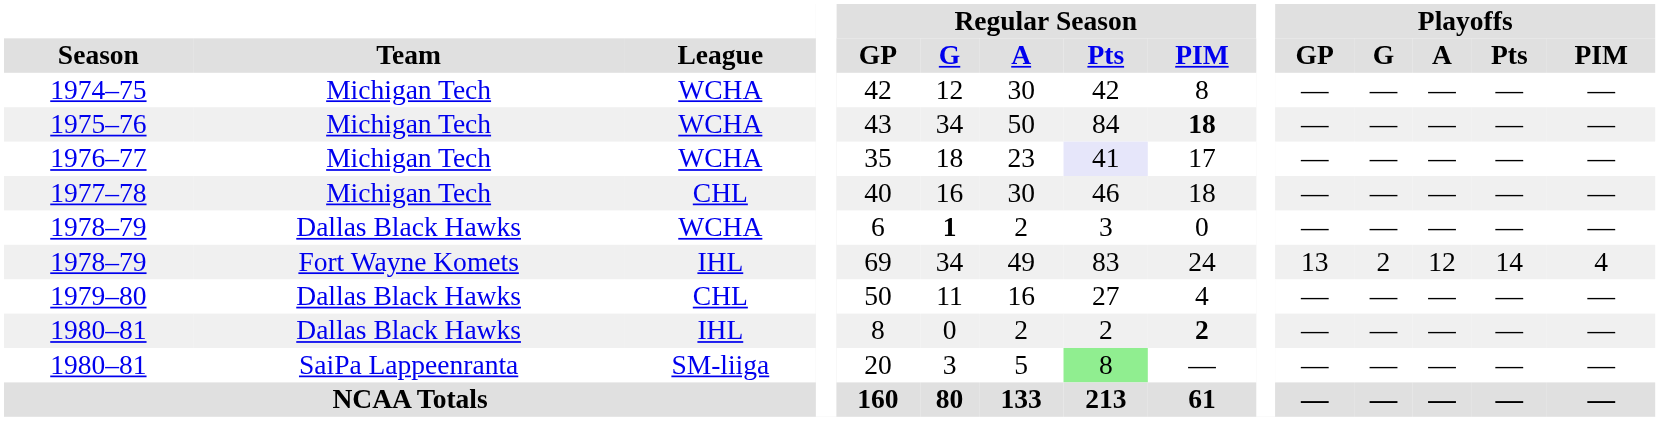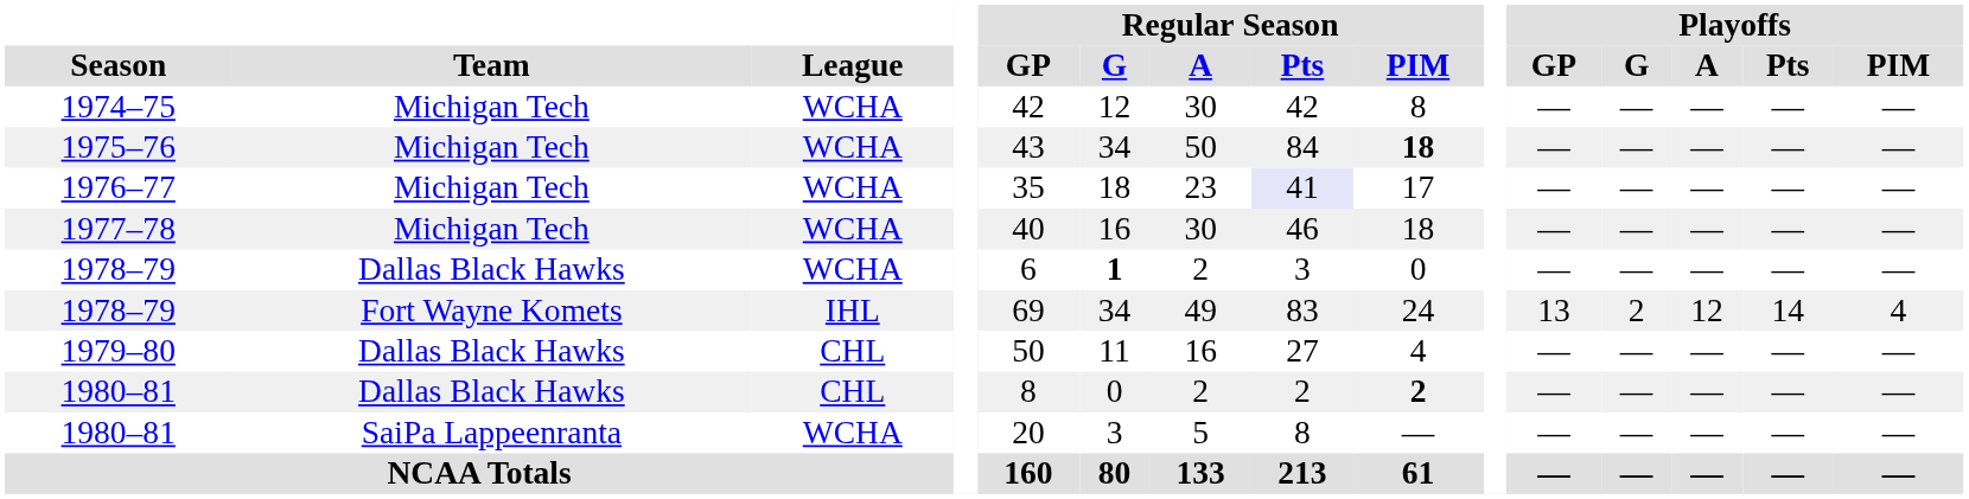1977–78 | League: CHL -> WCHA
1980–81 / Dallas Black Hawks | League: IHL -> CHL
1980–81 / SaiPa Lappeenranta | League: SM-liiga -> WCHA
1980–81 / SaiPa Lappeenranta | Regular Season / Pts: lightgreen background -> no background
